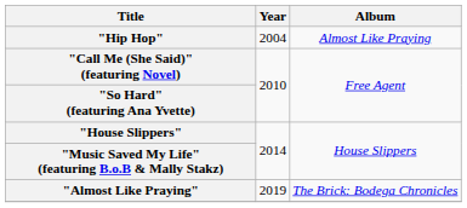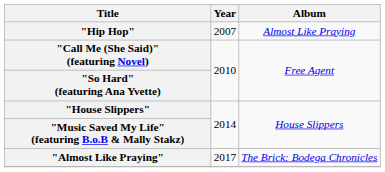"Hip Hop" | Year: 2004 -> 2007
"Almost Like Praying" | Year: 2019 -> 2017
